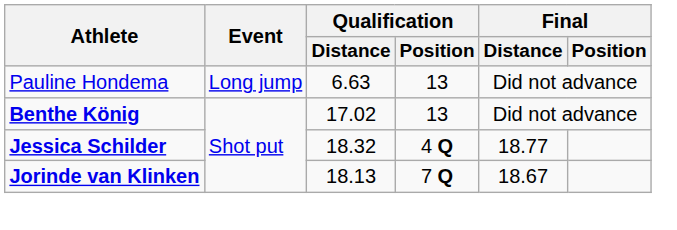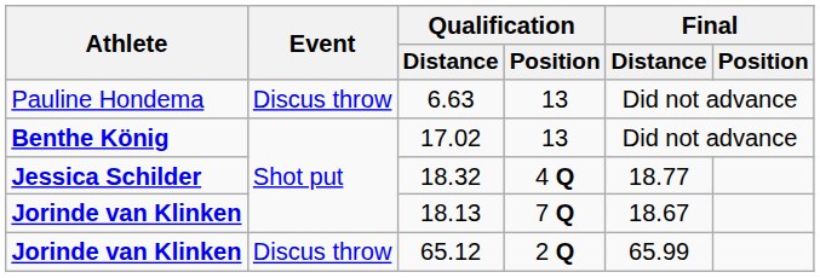6.63 | Event: Long jump -> Discus throw
+ row: Jorinde van Klinken | Discus throw | 65.12 | 2 Q | 65.99
